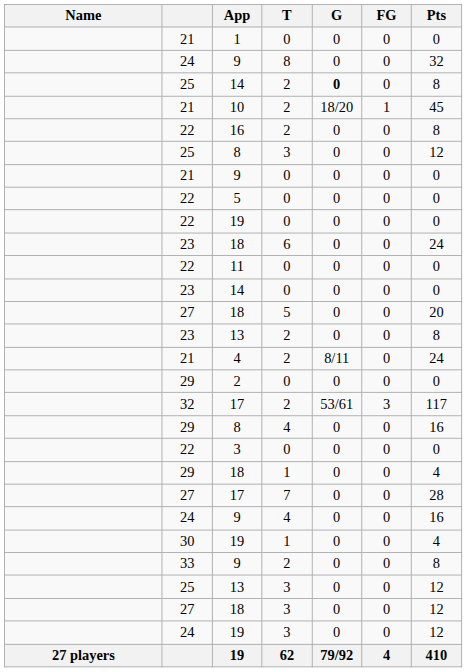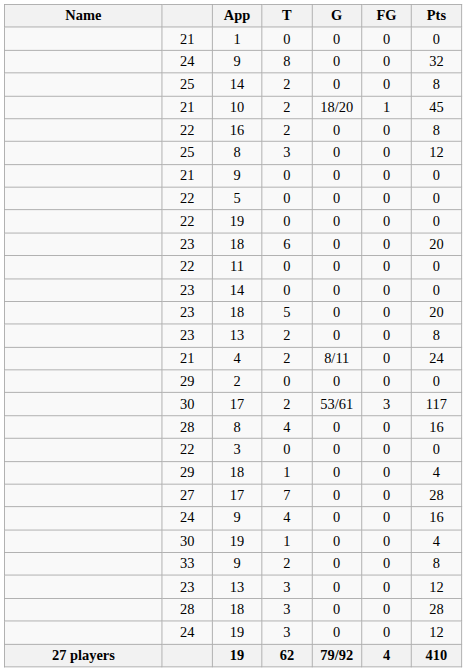14 / 2 | G: bold -> normal
18 / 6 | Pts: 24 -> 20
18 / 5 | column 2: 27 -> 23
17 / 2 | column 2: 32 -> 30
8 / 4 | column 2: 29 -> 28
13 / 3 | column 2: 25 -> 23
18 / 3 | column 2: 27 -> 28
18 / 3 | Pts: 12 -> 28
